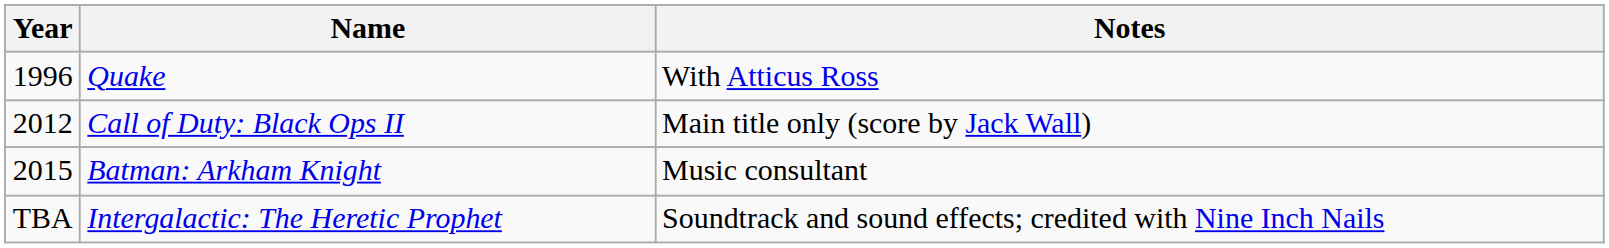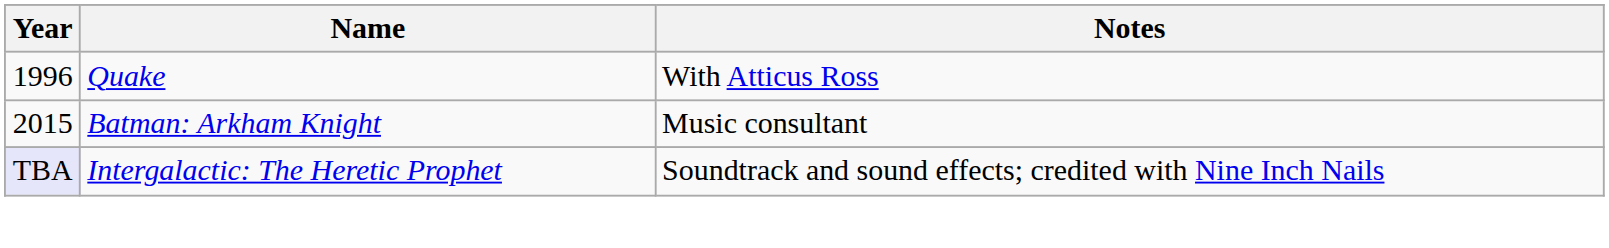- row: 2012 | Call of Duty: Black Ops II | Main title only (score by Jack Wall)
Intergalactic: The Heretic Prophet | Year: no background -> lavender background
